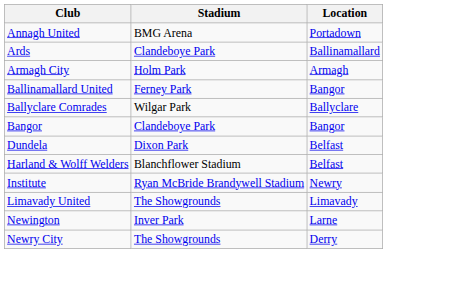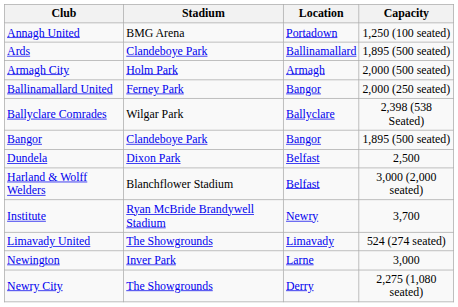+ column: Capacity | 1,250 (100 seated) | 1,895 (500 seated) | 2,000 (500 seated) | 2,000 (250 seated) | 2,398 (538 Seated) | 1,895 (500 seated) | 2,500 | 3,000 (2,000 seated) | 3,700 | 524 (274 seated) | 3,000 | 2,275 (1,080 seated)
